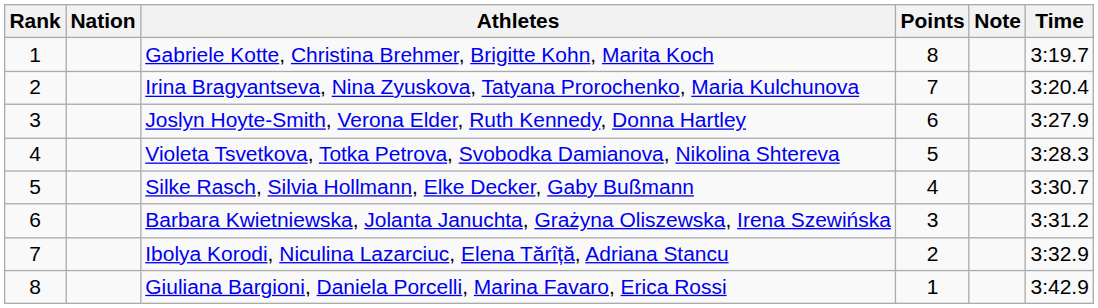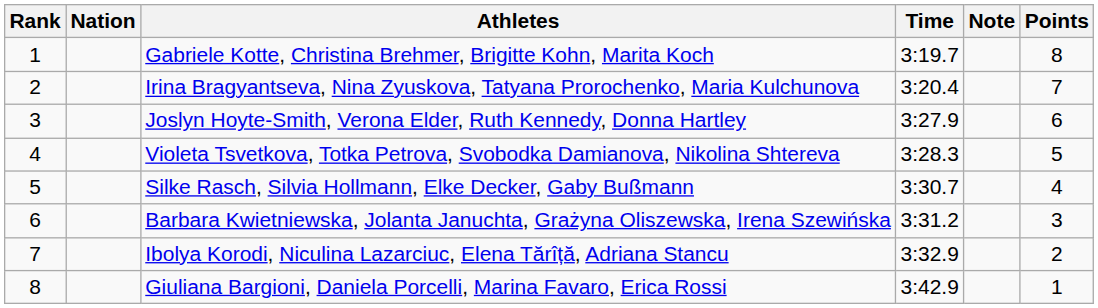columns swapped: Time <-> Points
